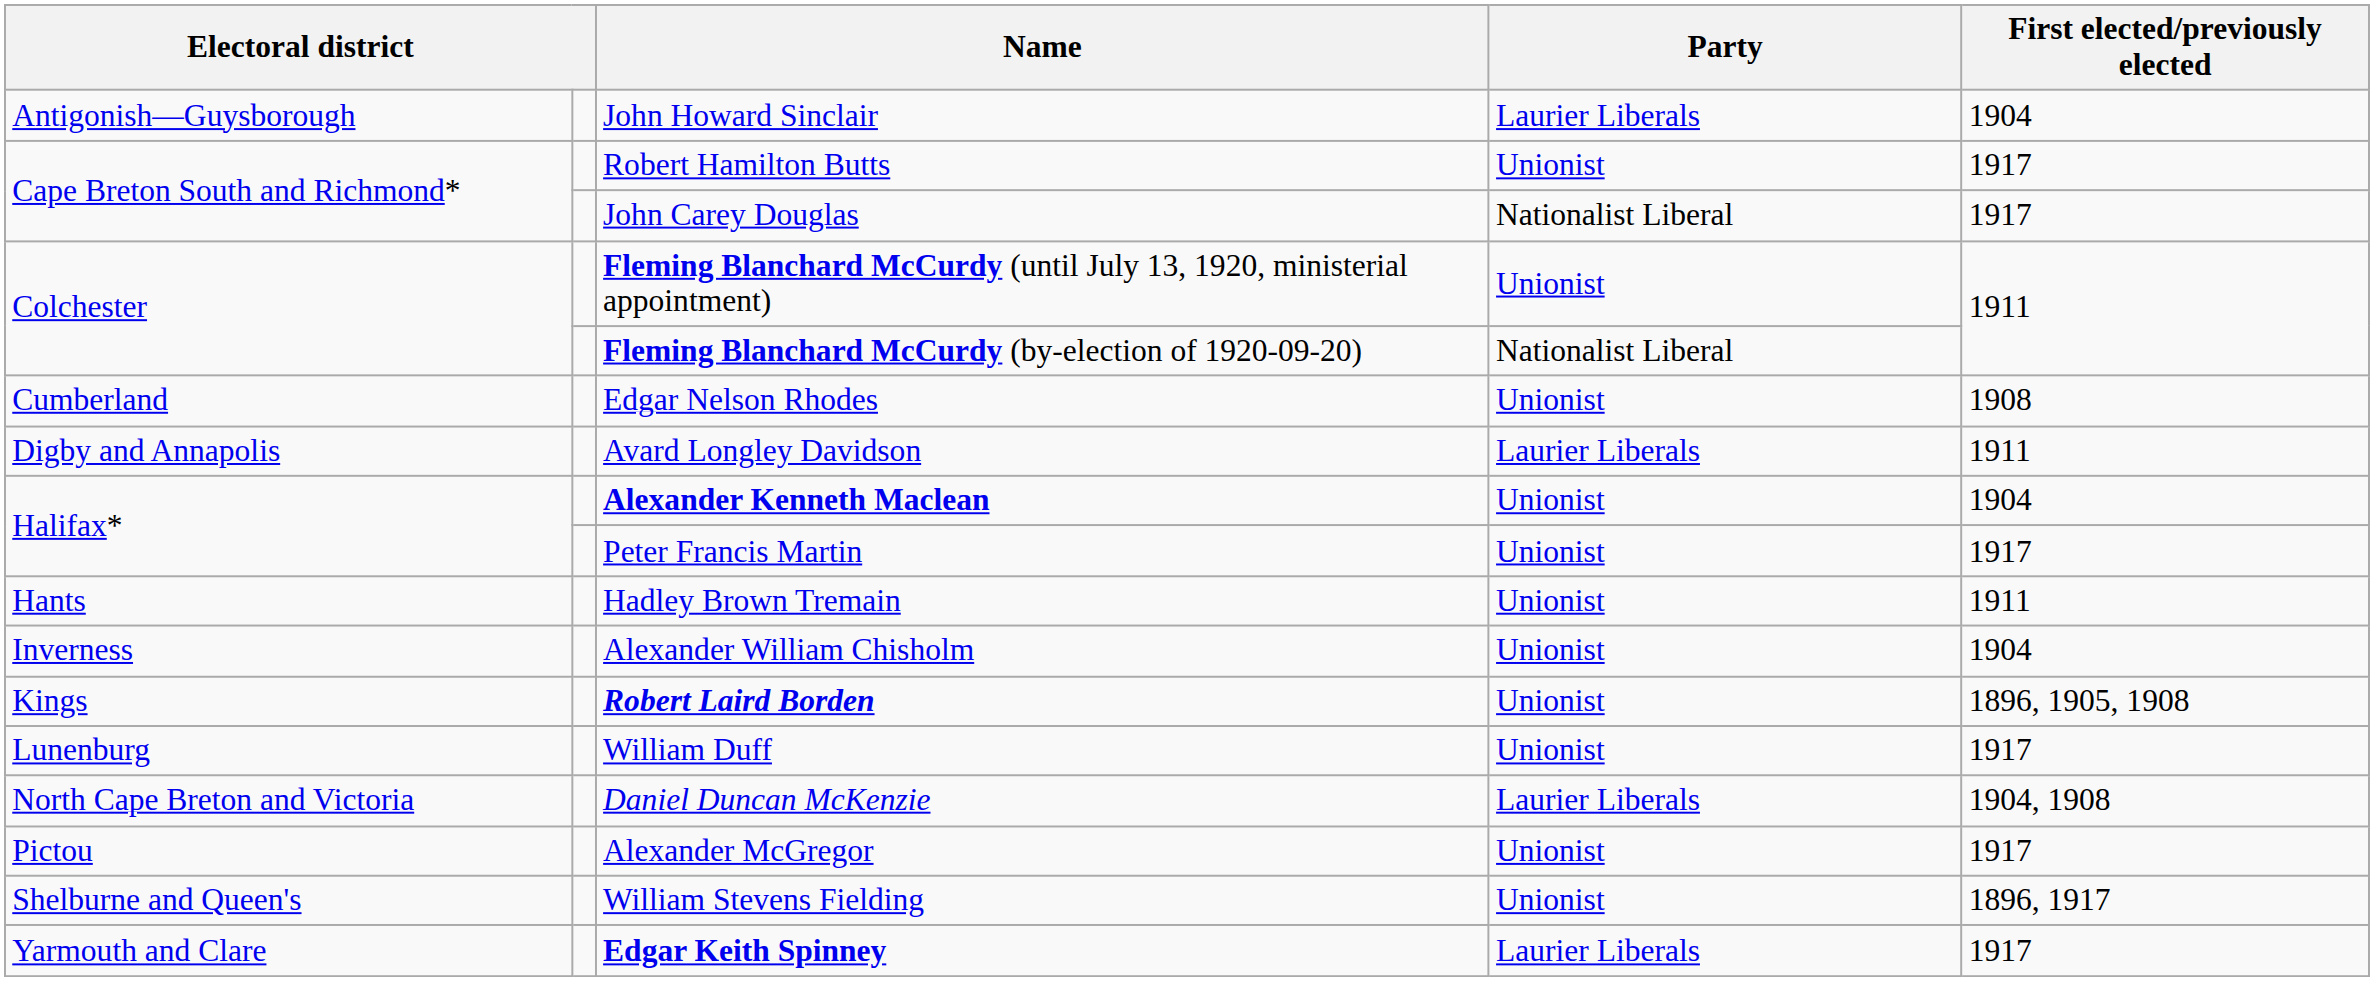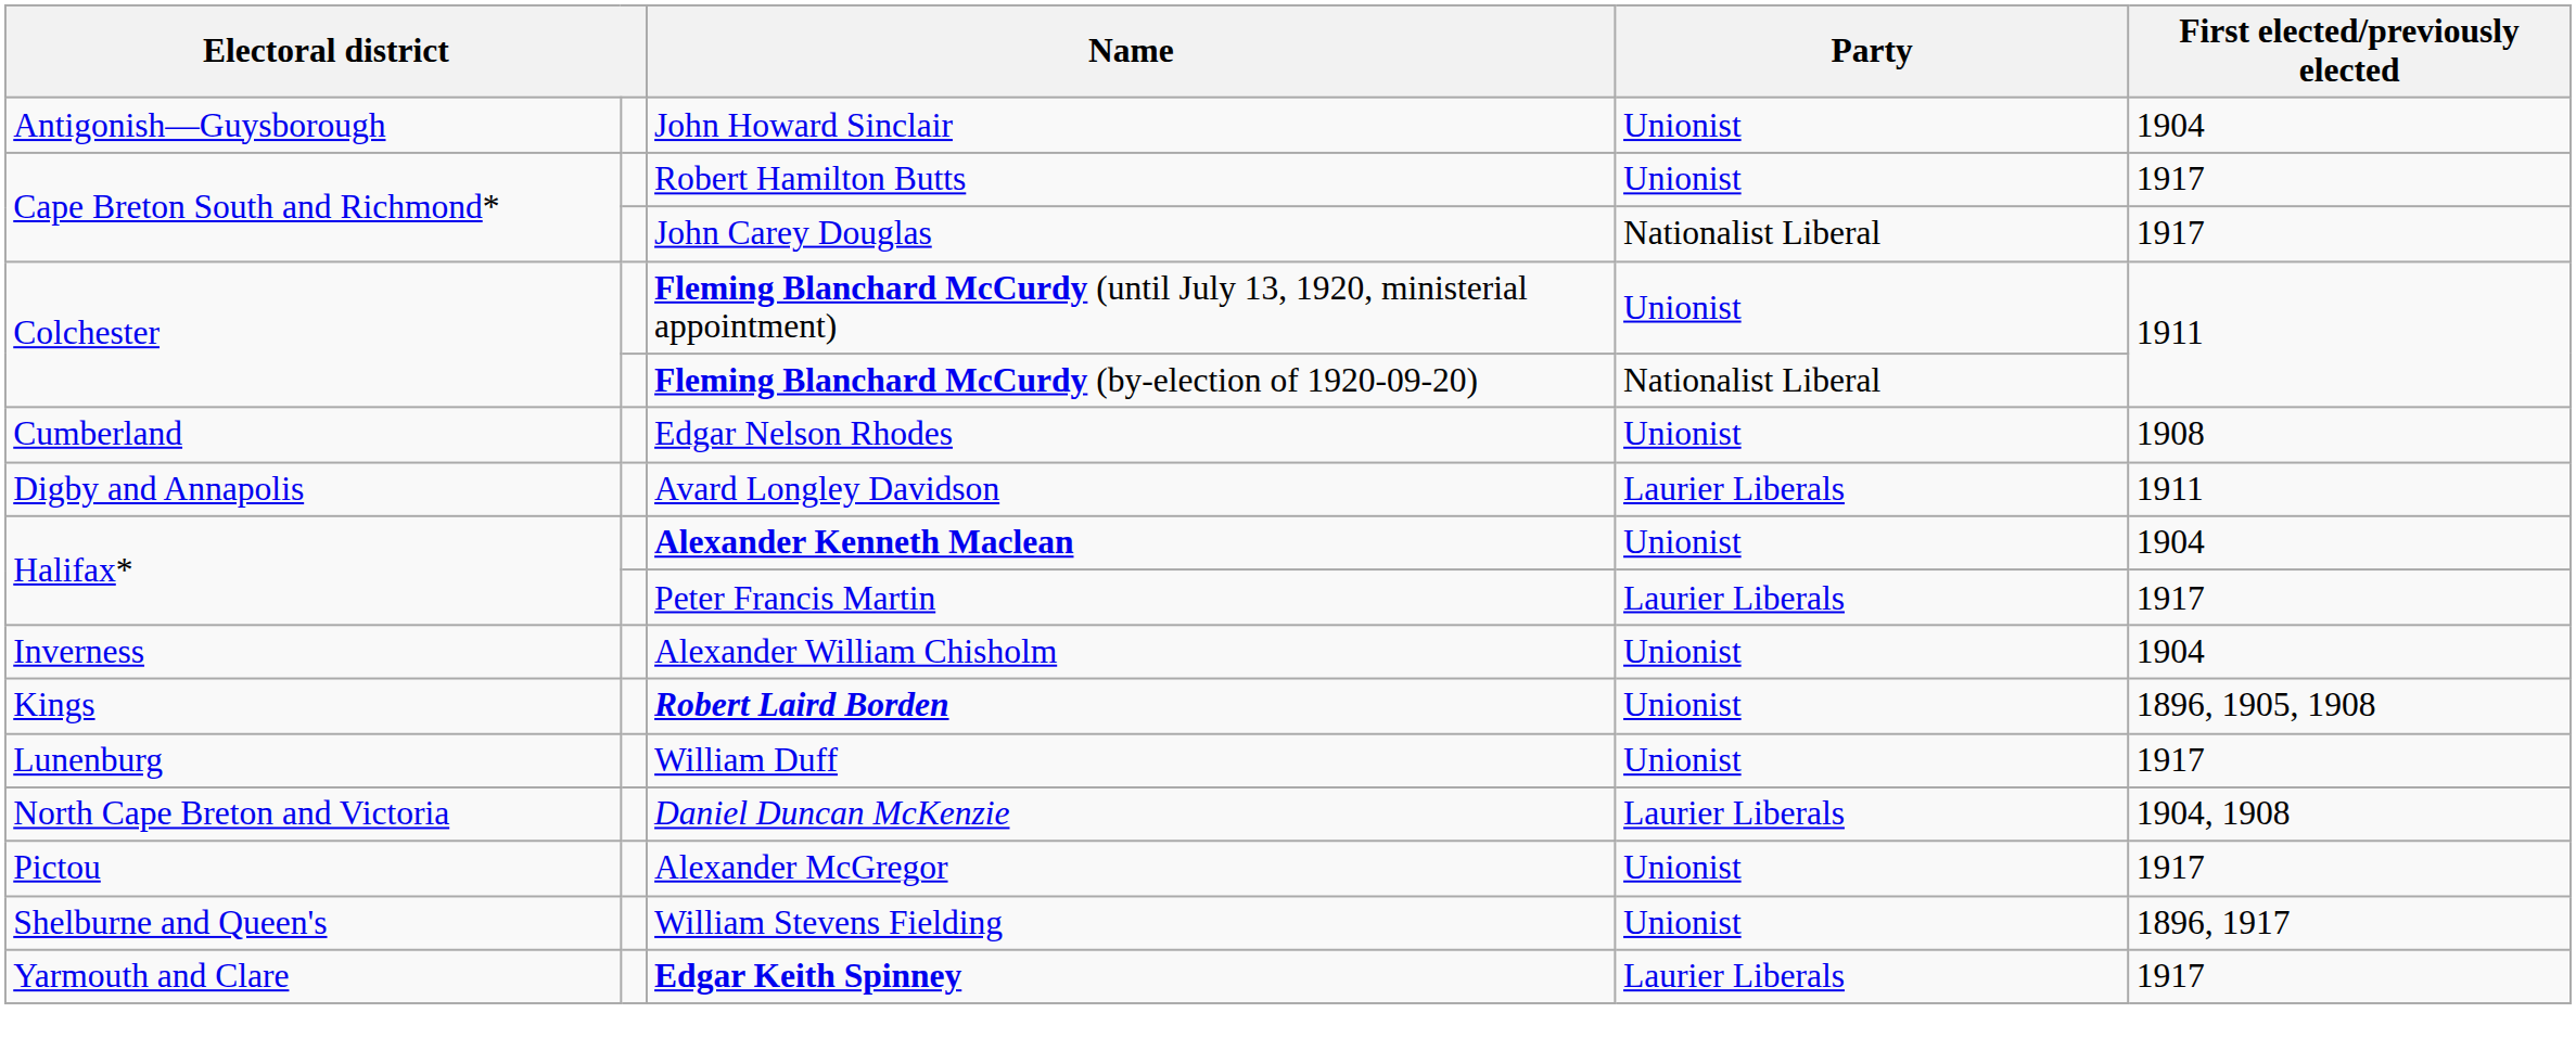John Howard Sinclair | Party: Laurier Liberals -> Unionist
Peter Francis Martin | Party: Unionist -> Laurier Liberals
- row: Hants | Hadley Brown Tremain | Unionist | 1911
